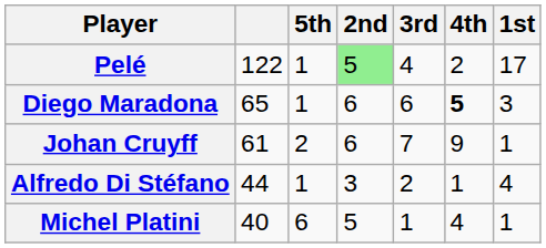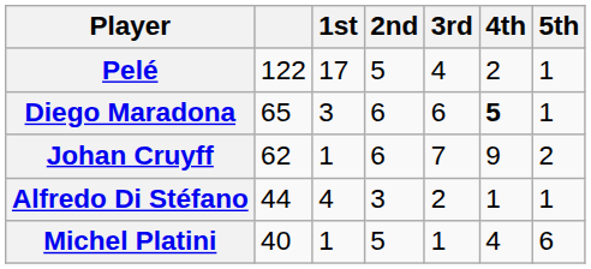columns swapped: 1st <-> 5th
Pelé | 2nd: lightgreen background -> no background
Johan Cruyff | column 2: 61 -> 62
